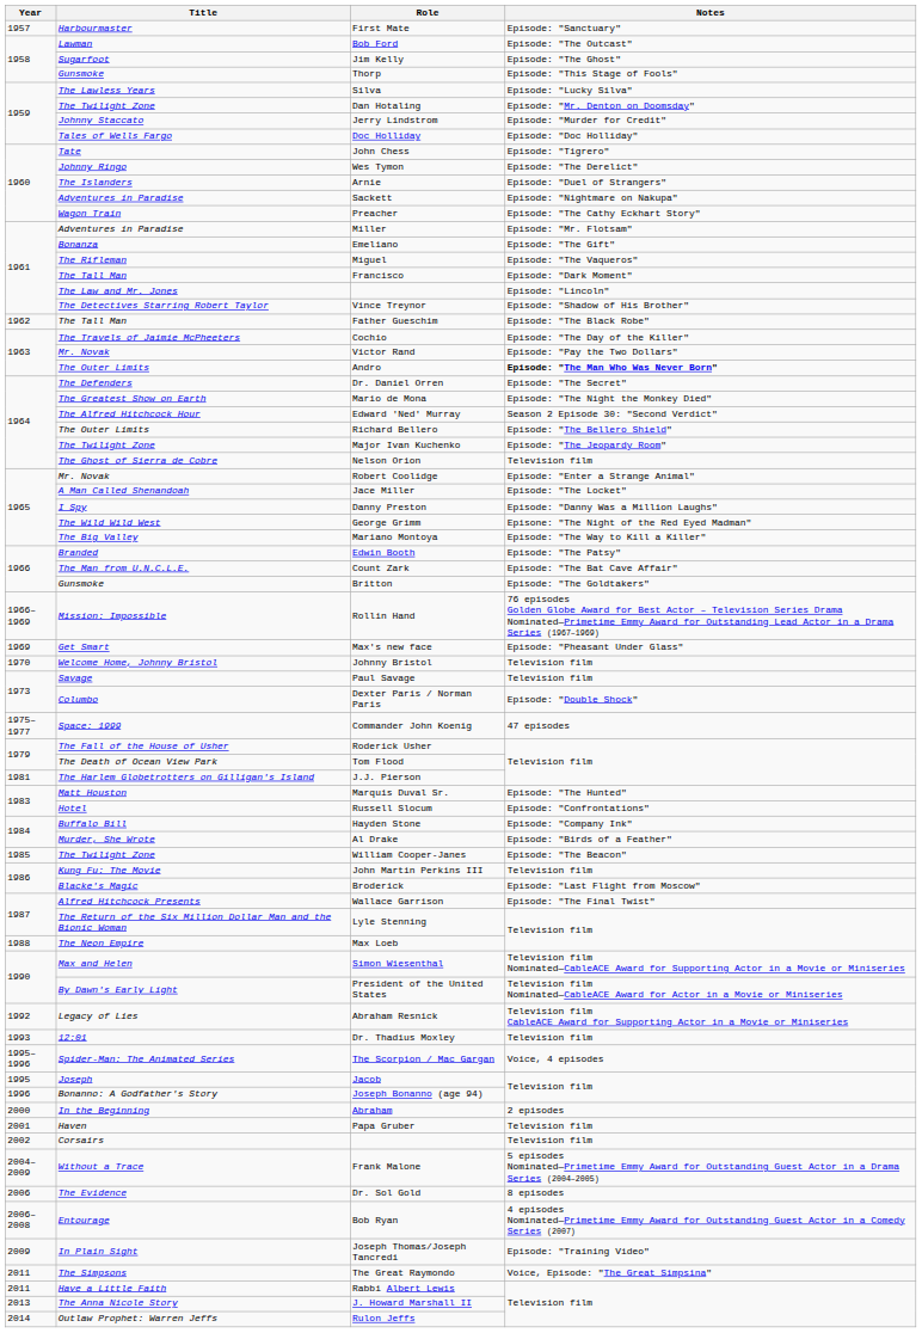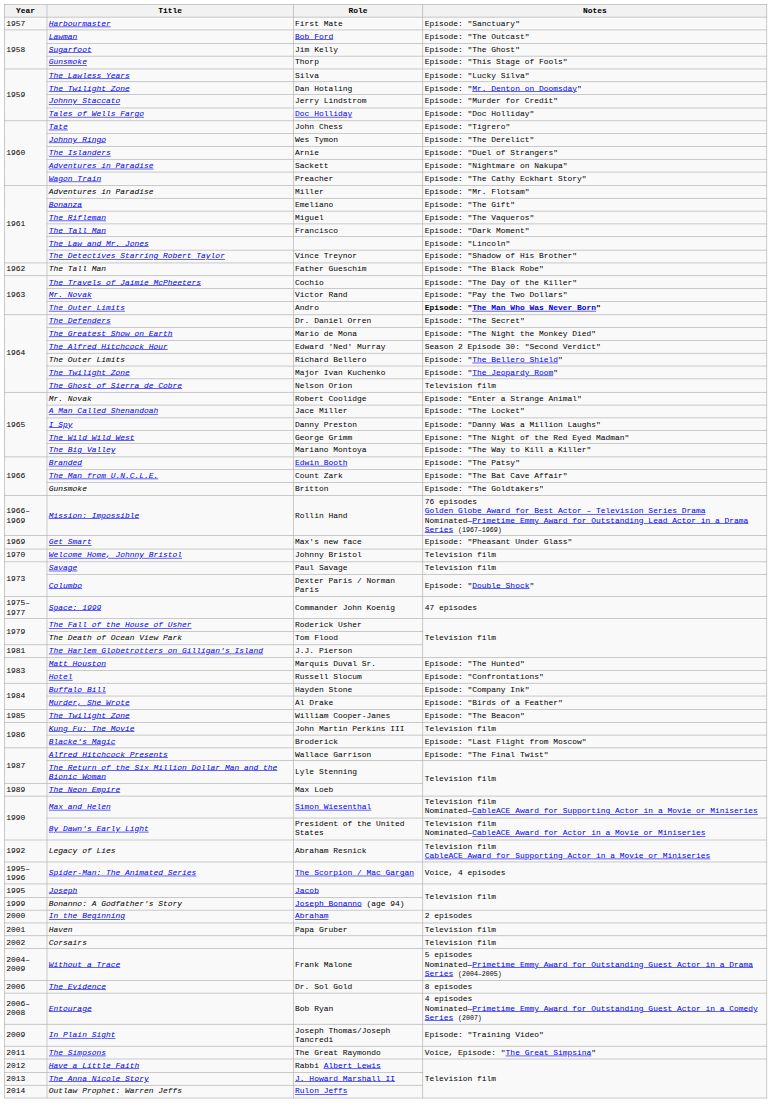Max Loeb | Year: 1988 -> 1989
- row: 1993 | 12:01 | Dr. Thadius Moxley | Television film
Joseph Bonanno (age 94) | Year: 1996 -> 1999
Rabbi Albert Lewis | Year: 2011 -> 2012
